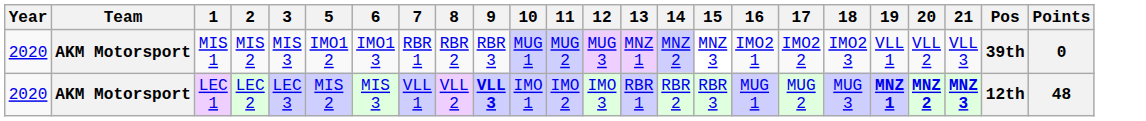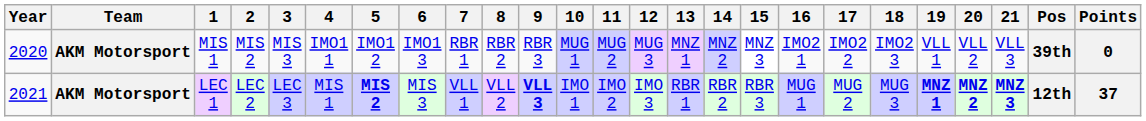+ column: 4 | IMO1 1 | MIS 1
LEC 1 | Year: 2020 -> 2021
LEC 1 | 5: normal -> bold
LEC 1 | Points: 48 -> 37
